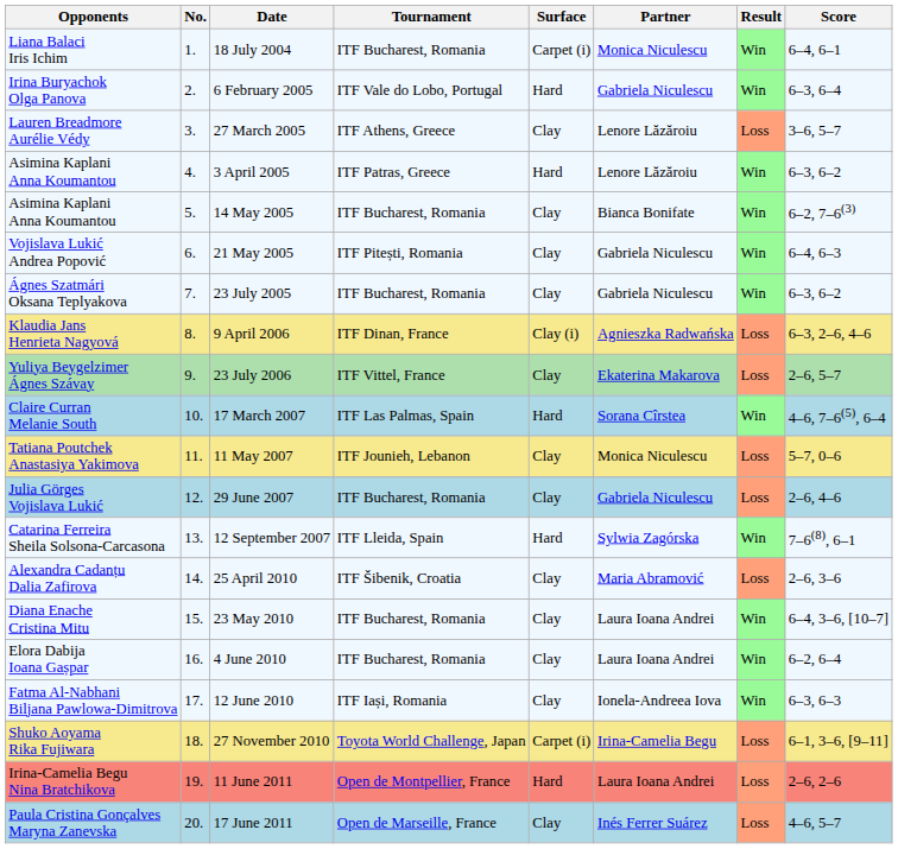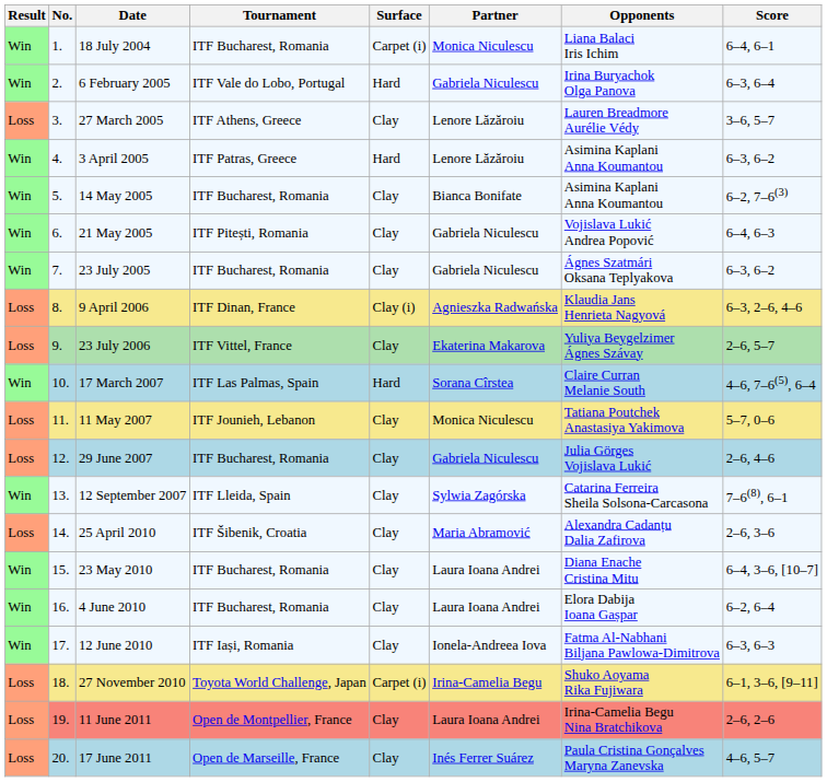columns swapped: Result <-> Opponents
12 September 2007 | Surface: Hard -> Clay
11 June 2011 | Surface: Hard -> Clay
